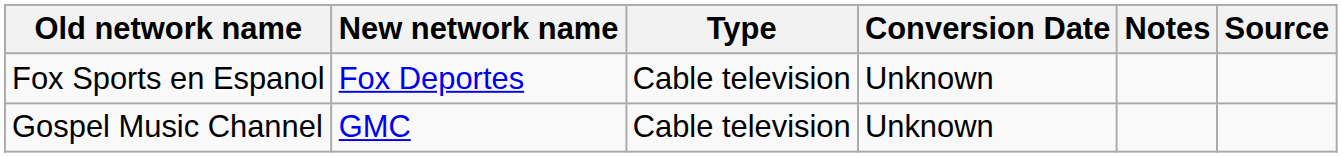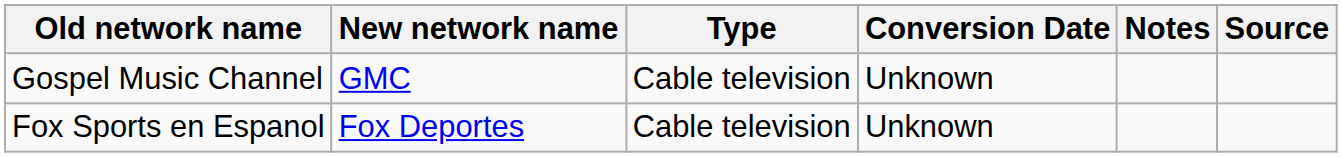rows swapped: Fox Sports en Espanol <-> Gospel Music Channel
